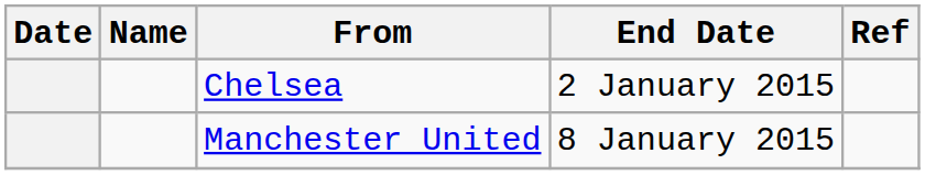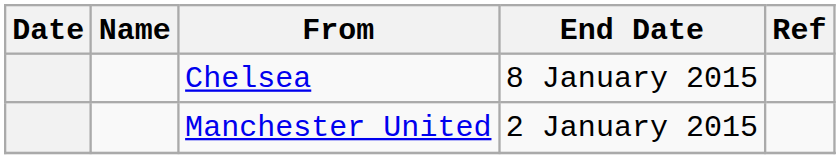Chelsea | End Date: 2 January 2015 -> 8 January 2015
Manchester United | End Date: 8 January 2015 -> 2 January 2015
